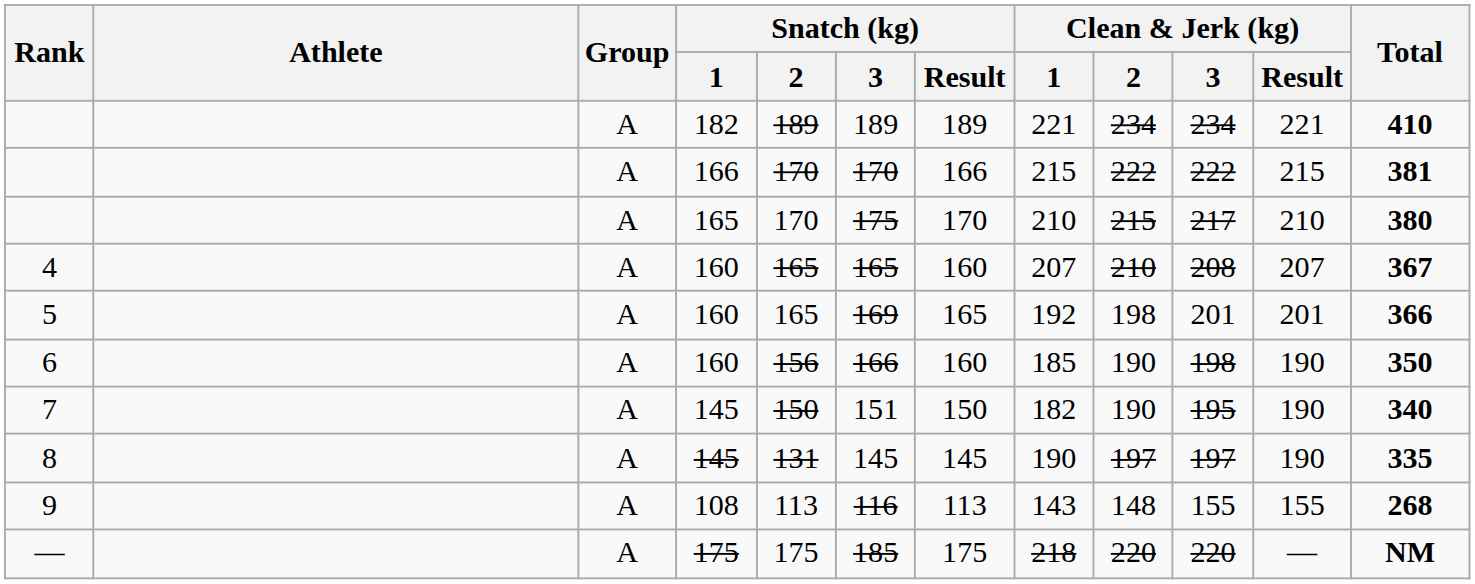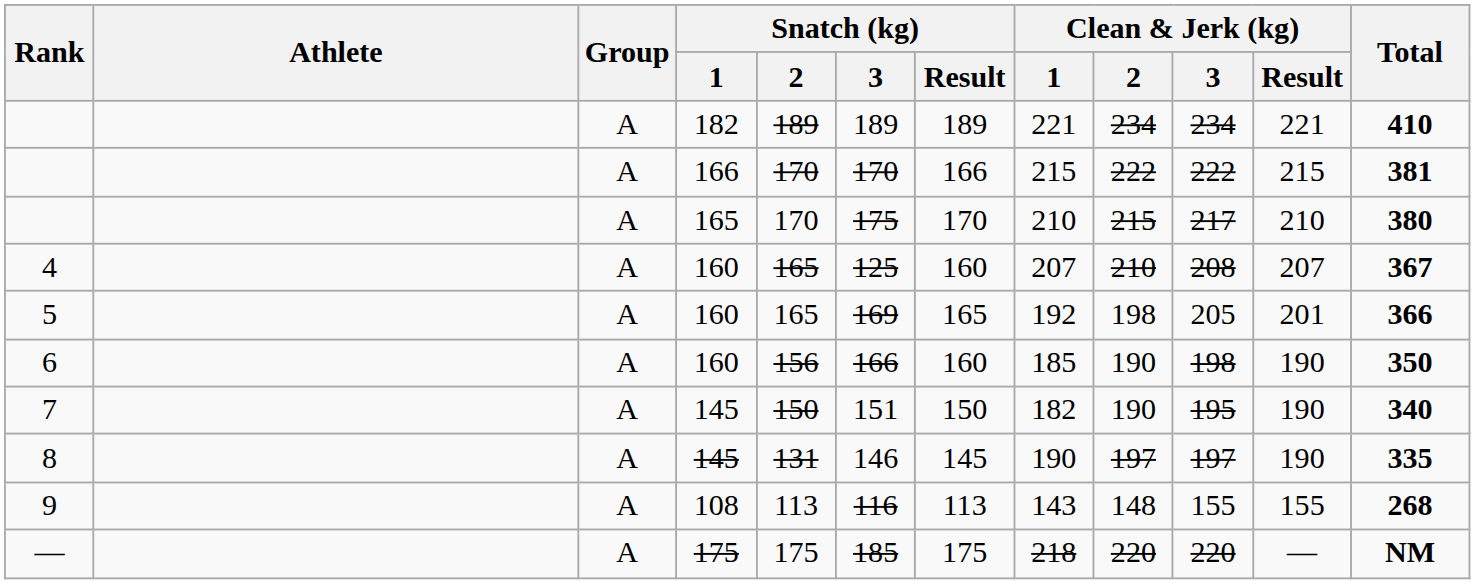4 | Snatch (kg) / 3: 165 -> 125
5 | Clean & Jerk (kg) / 3: 201 -> 205
8 | Snatch (kg) / 3: 145 -> 146
